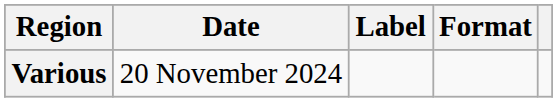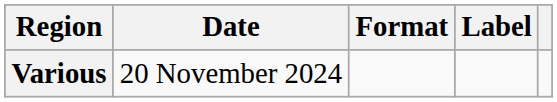columns swapped: Format <-> Label
